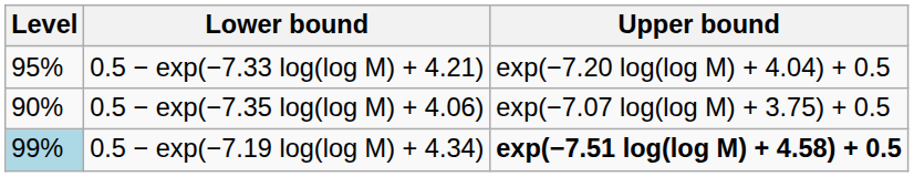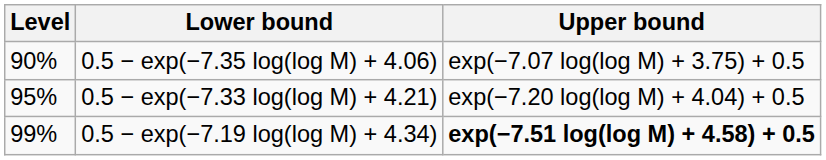rows swapped: 0.5 − exp(−7.35 log(log M) + 4.06) <-> 0.5 − exp(−7.33 log(log M) + 4.21)
0.5 − exp(−7.19 log(log M) + 4.34) | Level: lightblue background -> no background
